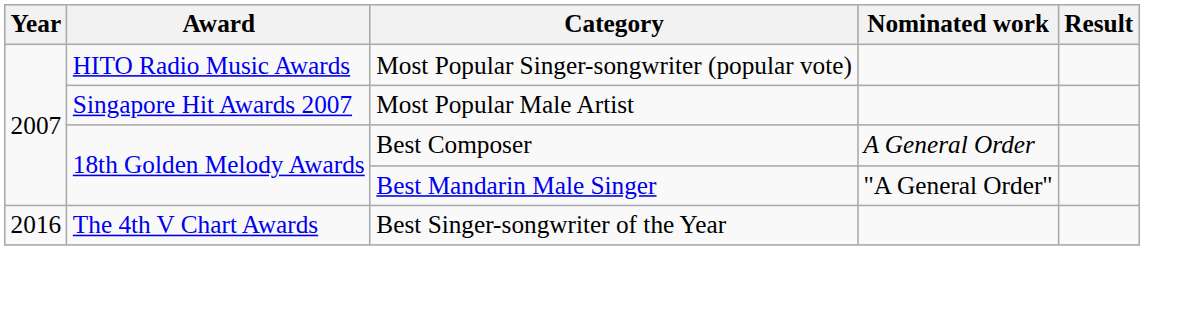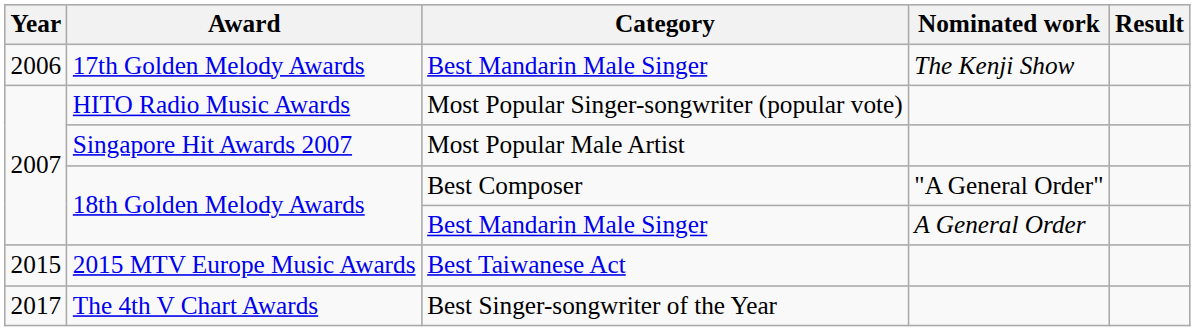+ row: 2006 | 17th Golden Melody Awards | Best Mandarin Male Singer | The Kenji Show
18th Golden Melody Awards / Best Composer | Nominated work: A General Order -> "A General Order"
18th Golden Melody Awards / Best Mandarin Male Singer | Nominated work: "A General Order" -> A General Order
+ row: 2015 | 2015 MTV Europe Music Awards | Best Taiwanese Act
The 4th V Chart Awards | Year: 2016 -> 2017
